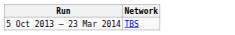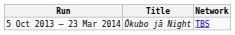+ column: Title | Ōkubo jā Night
